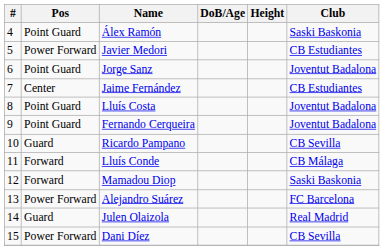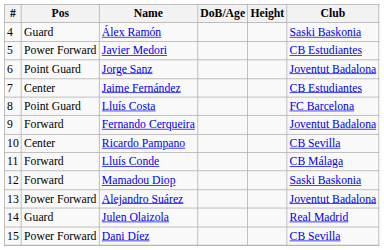Álex Ramón | Pos: Point Guard -> Guard
Lluís Costa | Club: Joventut Badalona -> FC Barcelona
Fernando Cerqueira | Pos: Point Guard -> Forward
Ricardo Pampano | Pos: Guard -> Center
Alejandro Suárez | Club: FC Barcelona -> Joventut Badalona
